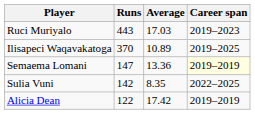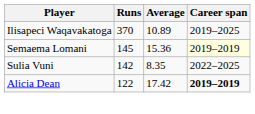- row: Ruci Muriyalo | 443 | 17.03 | 2019–2023
Semaema Lomani | Runs: 147 -> 145
Semaema Lomani | Average: 13.36 -> 15.36
Alicia Dean | Career span: normal -> bold
